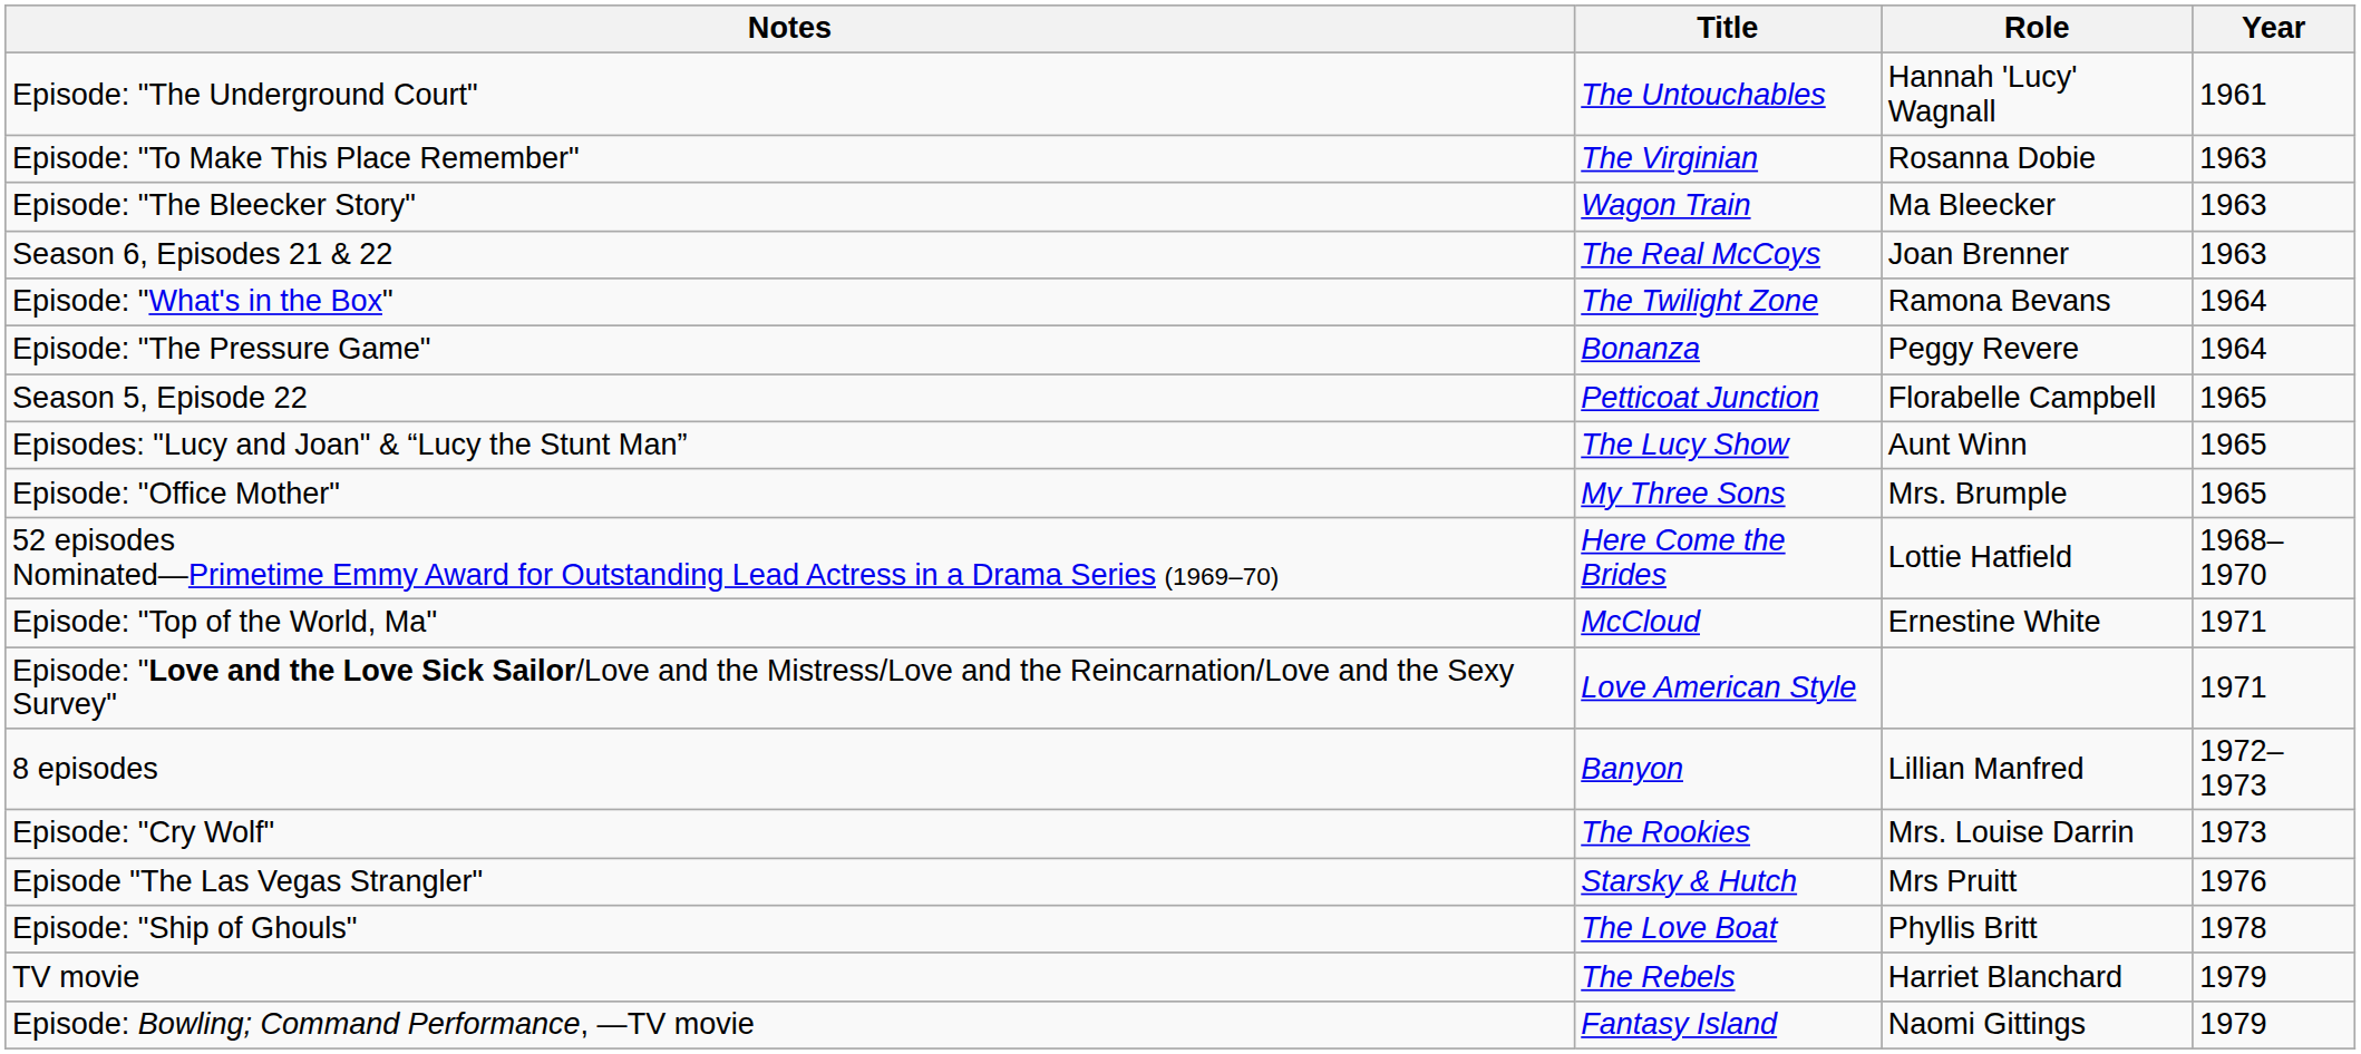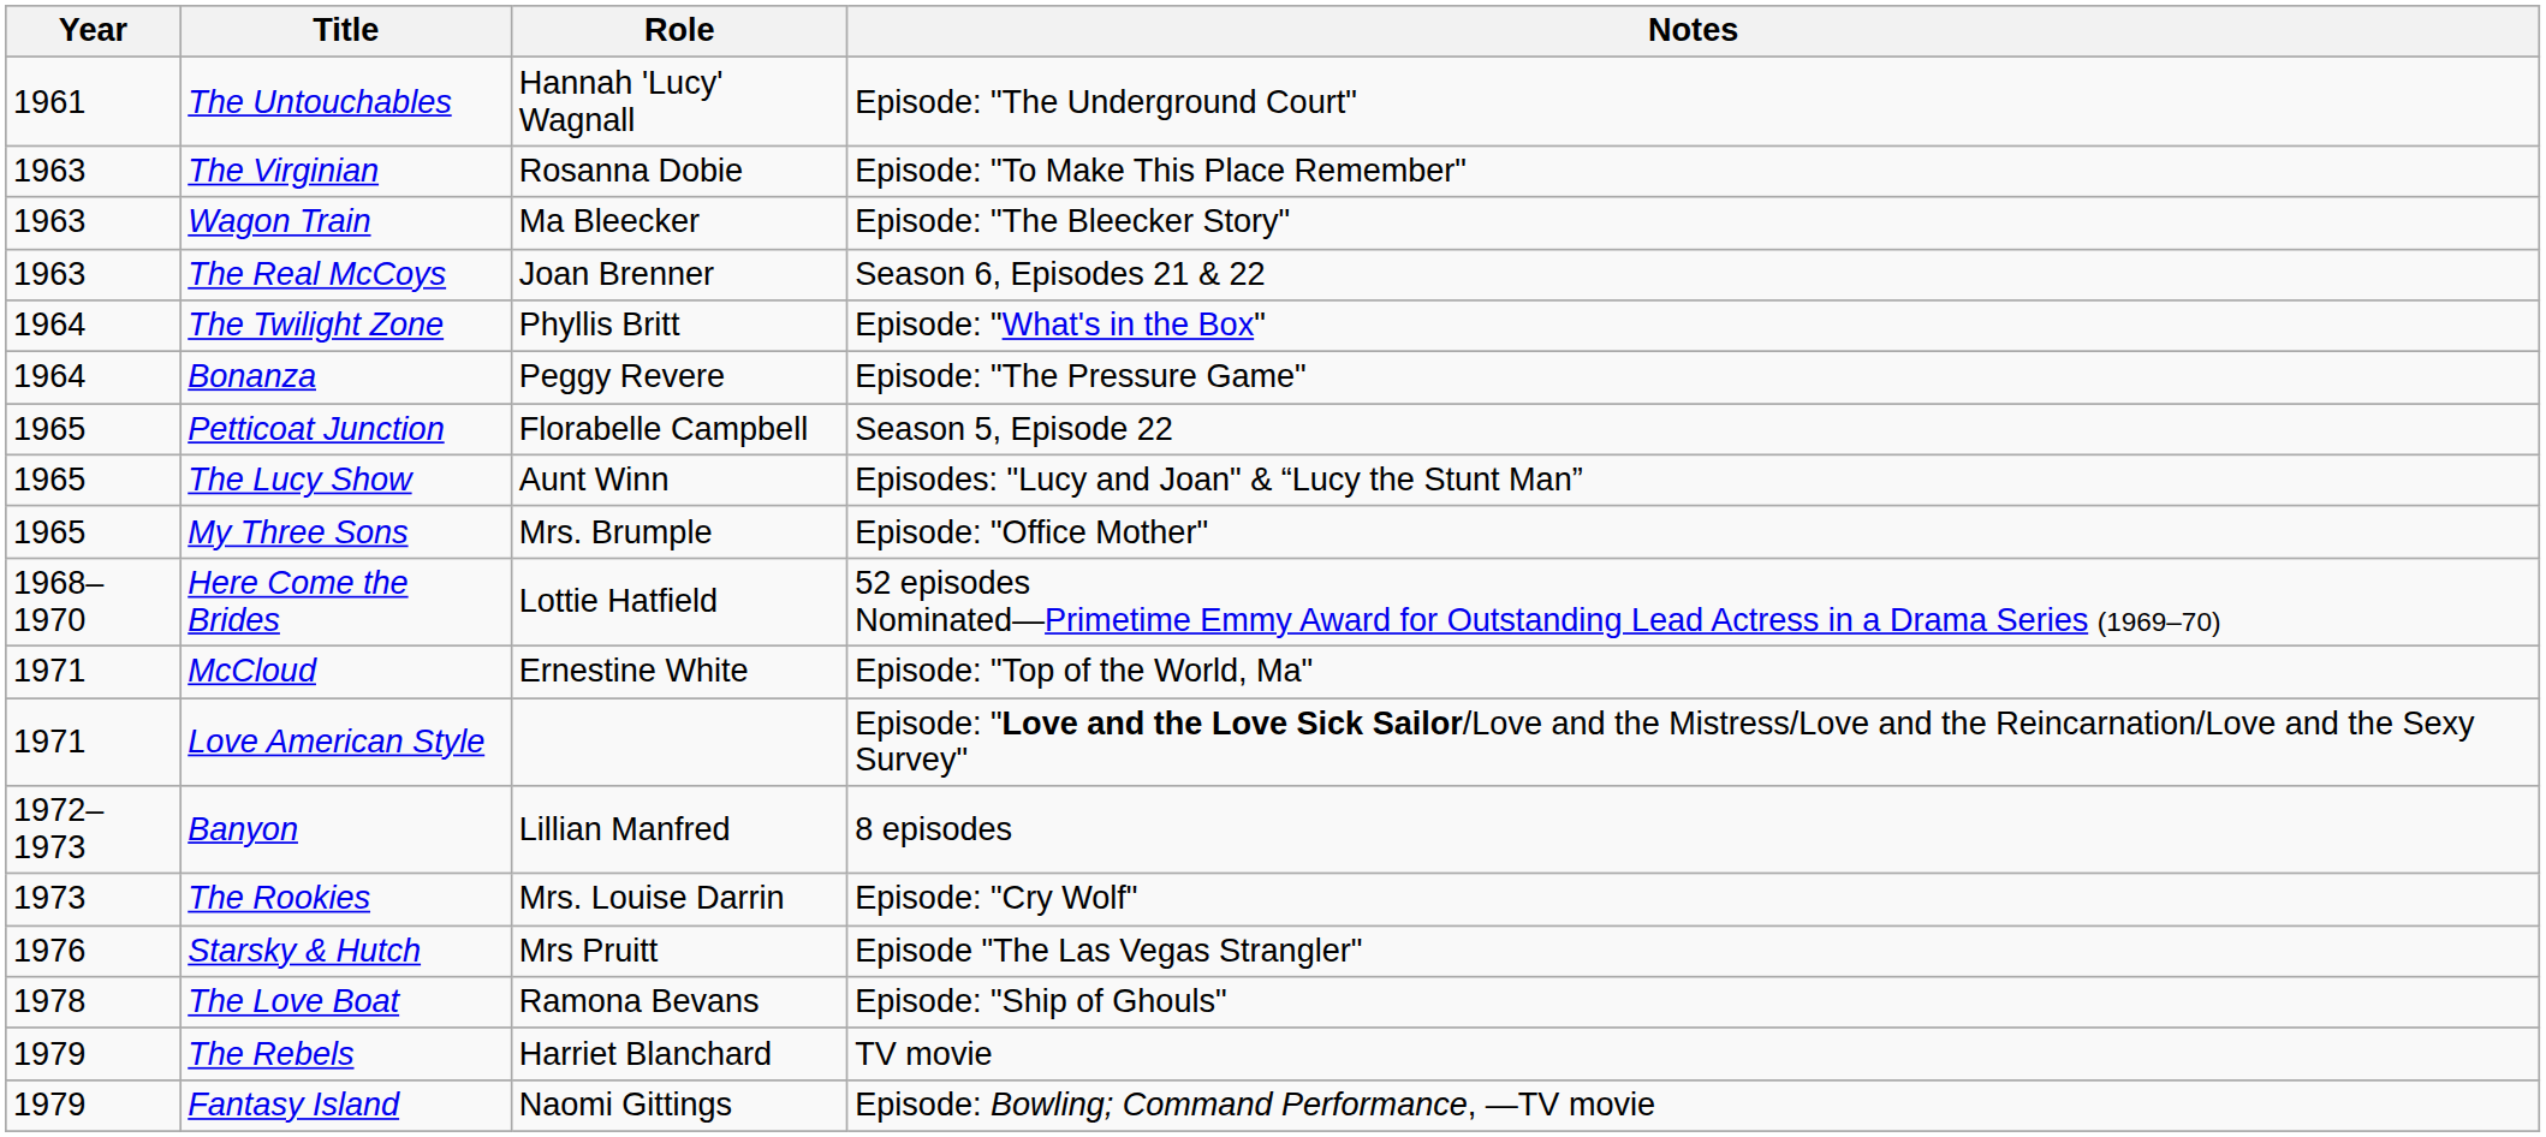columns swapped: Year <-> Notes
The Twilight Zone | Role: Ramona Bevans -> Phyllis Britt
The Love Boat | Role: Phyllis Britt -> Ramona Bevans
